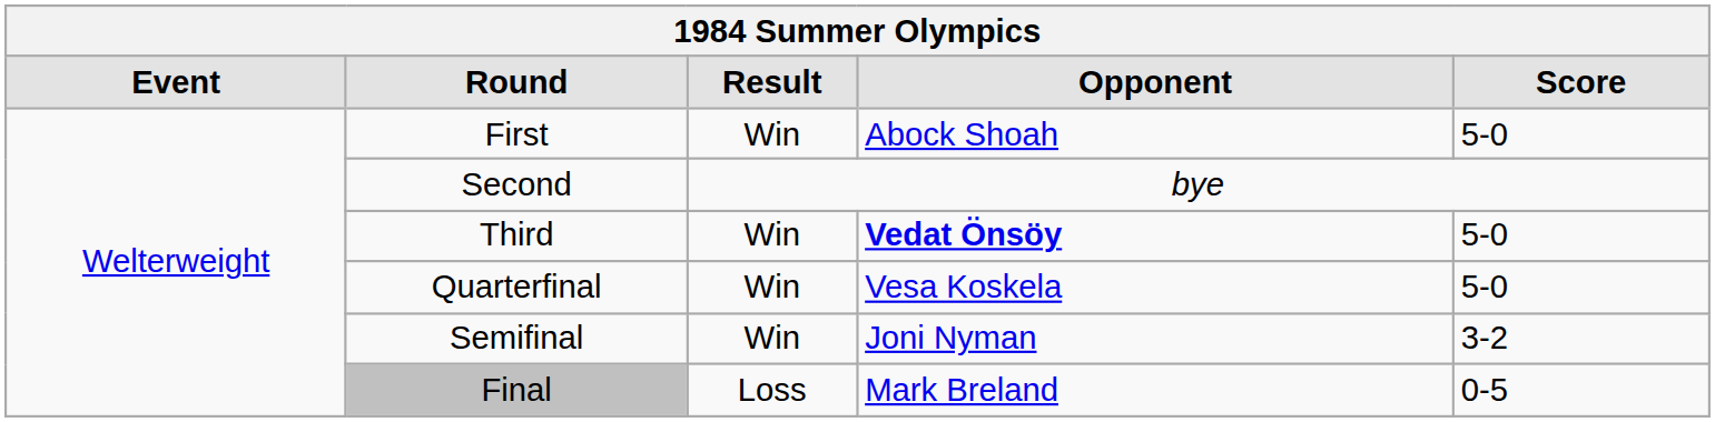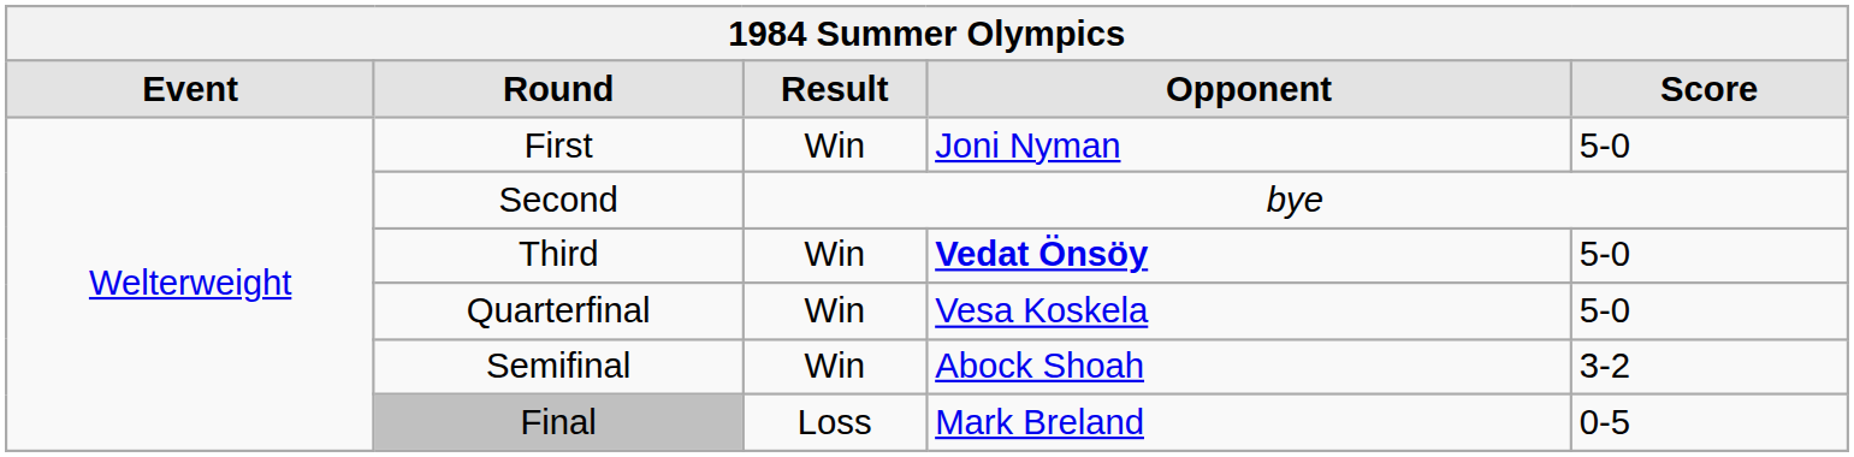First | Opponent: Abock Shoah -> Joni Nyman
Semifinal | Opponent: Joni Nyman -> Abock Shoah
